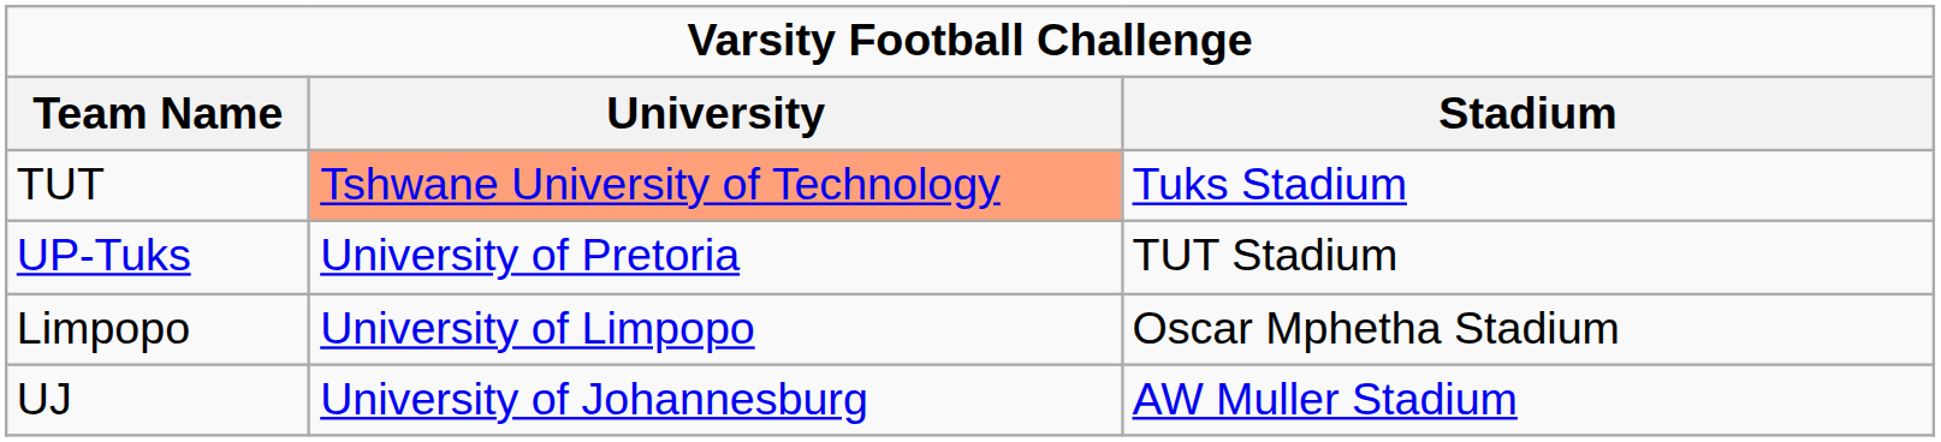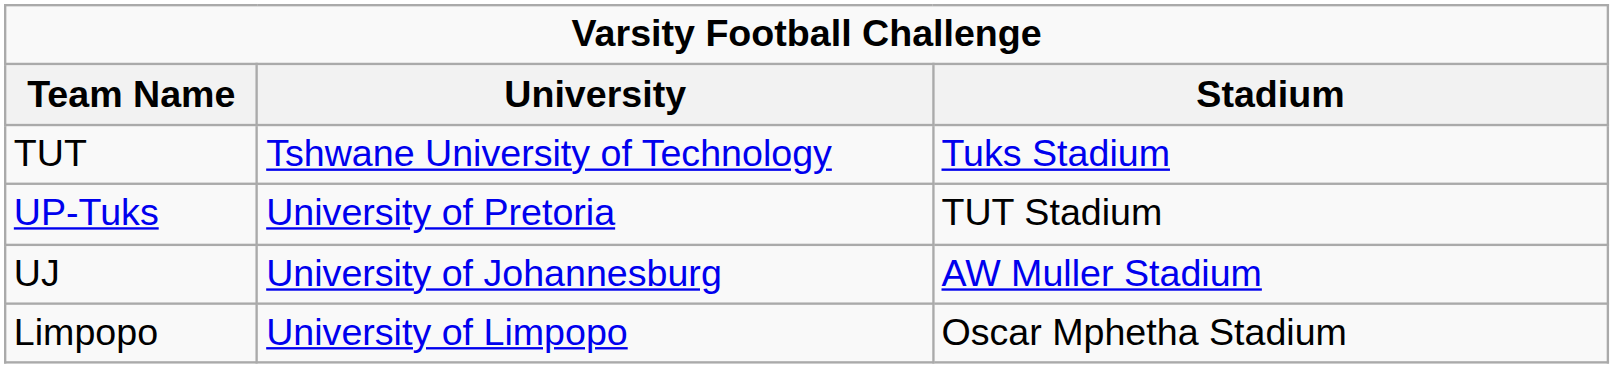TUT | University: lightsalmon background -> no background
rows swapped: UJ <-> Limpopo
